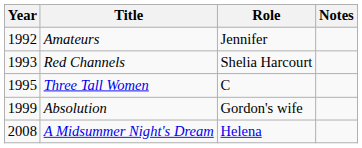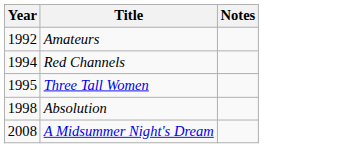- column: Role | Jennifer | Shelia Harcourt | C | Gordon's wife | Helena
Red Channels | Year: 1993 -> 1994
Absolution | Year: 1999 -> 1998
